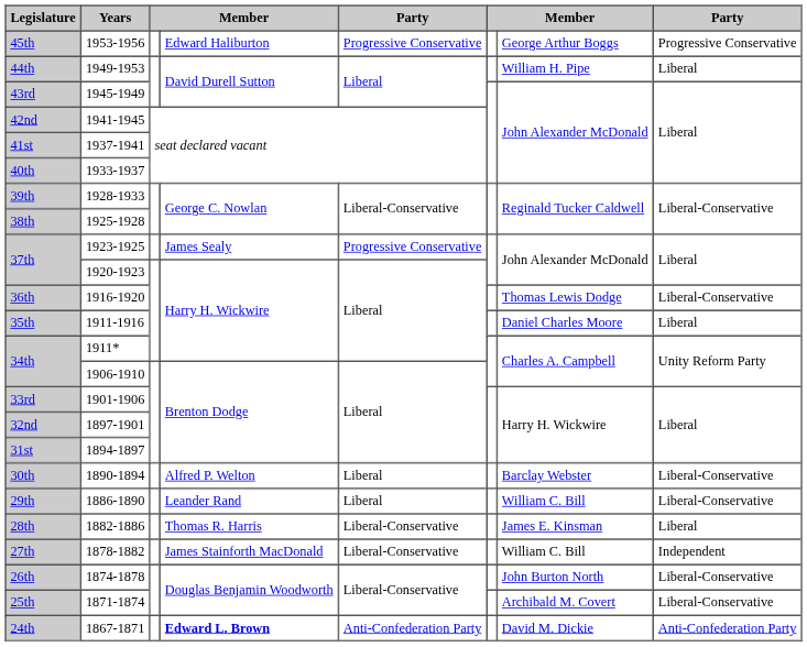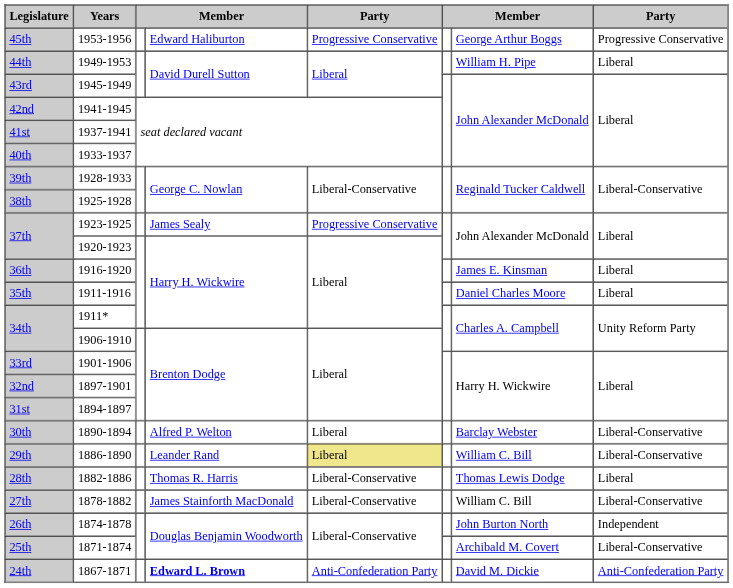36th | column 7: Thomas Lewis Dodge -> James E. Kinsman
36th | column 8: Liberal-Conservative -> Liberal
29th | column 5: no background -> khaki background
28th | column 7: James E. Kinsman -> Thomas Lewis Dodge
27th | column 8: Independent -> Liberal-Conservative
26th | column 8: Liberal-Conservative -> Independent
